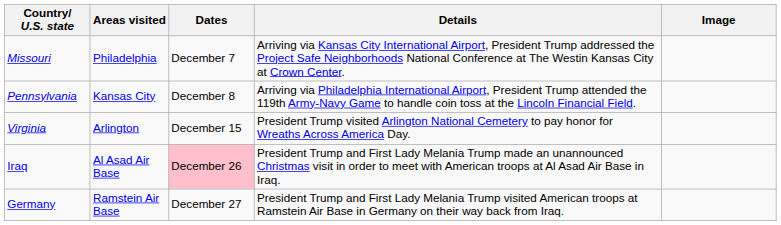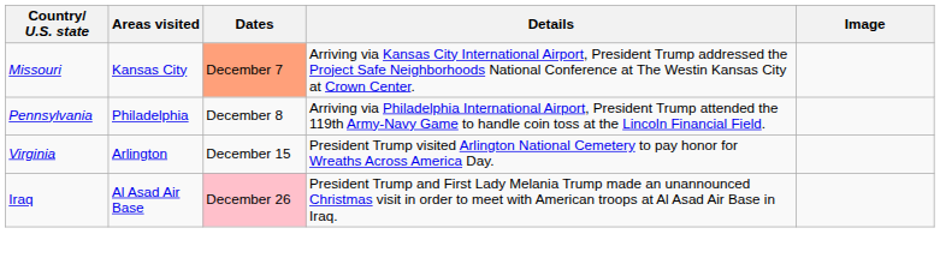Missouri | Areas visited: Philadelphia -> Kansas City
Missouri | Dates: no background -> lightsalmon background
Pennsylvania | Areas visited: Kansas City -> Philadelphia
- row: Germany | Ramstein Air Base | December 27 | President Trump and First Lady Melania Trump visited American troops at Ramstein Air Base in Germany on their way back from Iraq.
